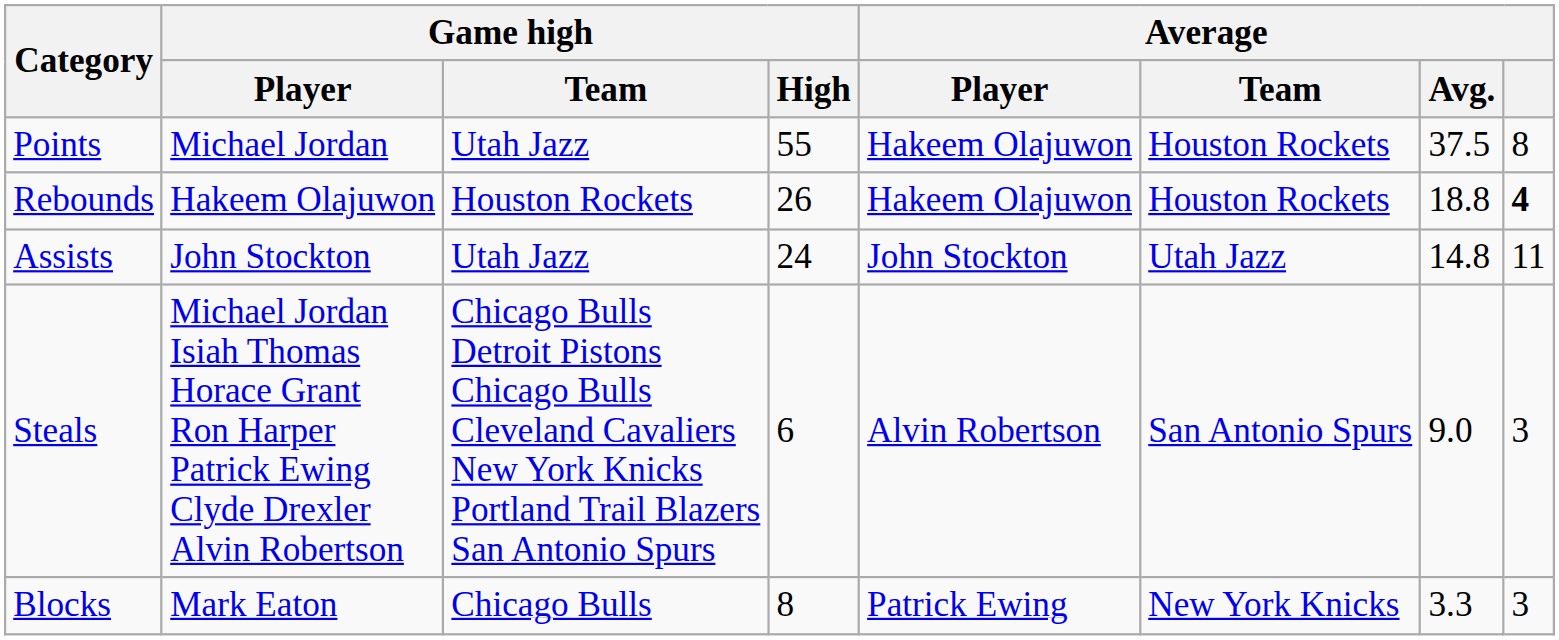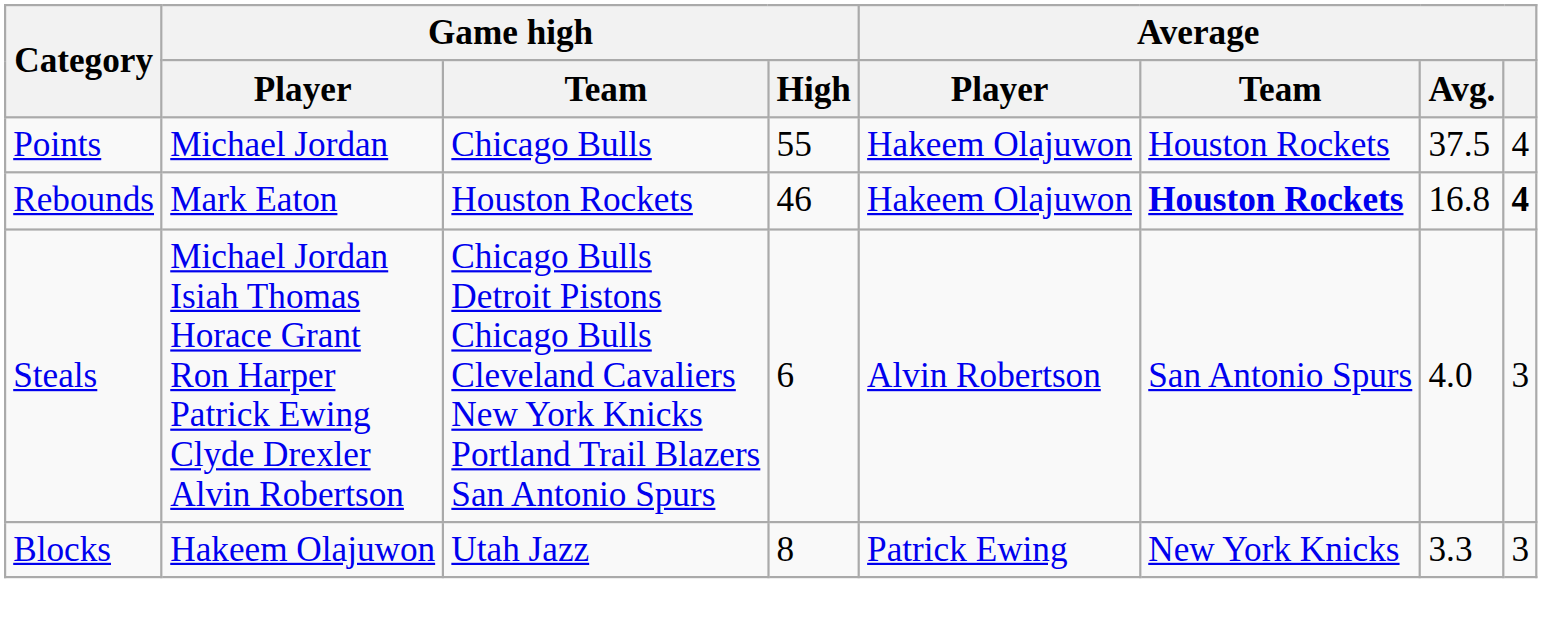Points | Game high / Team: Utah Jazz -> Chicago Bulls
Points | Average: 8 -> 4
Rebounds | Game high / Player: Hakeem Olajuwon -> Mark Eaton
Rebounds | Game high / High: 26 -> 46
Rebounds | Average / Team: normal -> bold
Rebounds | Average / Avg.: 18.8 -> 16.8
- row: Assists | John Stockton | Utah Jazz | 24 | John Stockton | Utah Jazz | 14.8 | 11
Steals | Average / Avg.: 9.0 -> 4.0
Blocks | Game high / Player: Mark Eaton -> Hakeem Olajuwon
Blocks | Game high / Team: Chicago Bulls -> Utah Jazz
